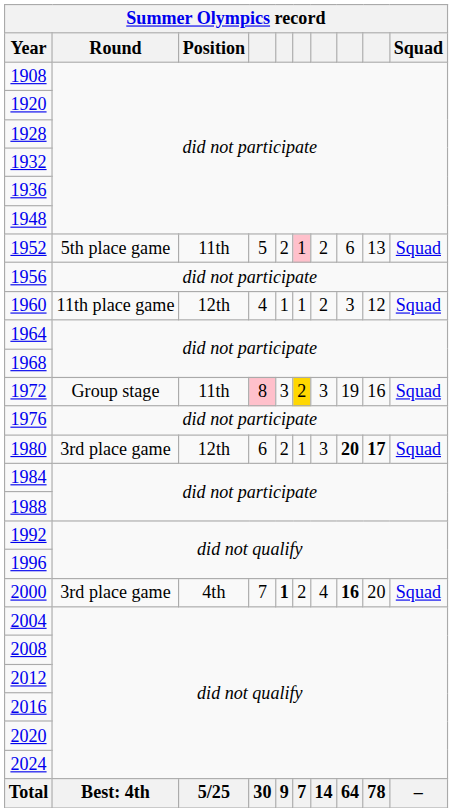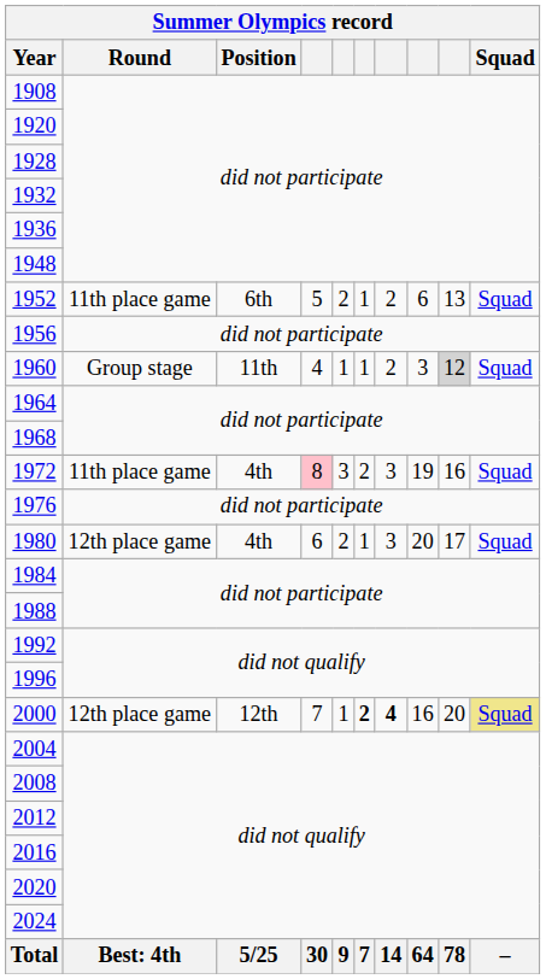1952 | Round: 5th place game -> 11th place game
1952 | Position: 11th -> 6th
1952 | column 6: pink background -> no background
1960 | Round: 11th place game -> Group stage
1960 | Position: 12th -> 11th
1960 | column 9: no background -> lightgrey background
1972 | Round: Group stage -> 11th place game
1972 | Position: 11th -> 4th
1972 | column 6: gold background -> no background
1980 | Round: 3rd place game -> 12th place game
1980 | Position: 12th -> 4th
1980 | column 8: bold -> normal
1980 | column 9: bold -> normal
2000 | Round: 3rd place game -> 12th place game
2000 | Position: 4th -> 12th
2000 | column 5: bold -> normal
2000 | column 6: normal -> bold
2000 | column 7: normal -> bold
2000 | column 8: bold -> normal
2000 | Squad: no background -> khaki background
